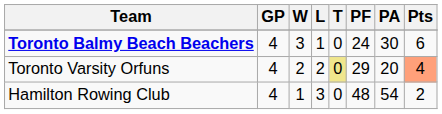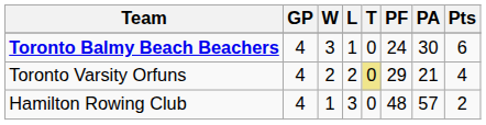Toronto Varsity Orfuns | PA: 20 -> 21
Toronto Varsity Orfuns | Pts: lightsalmon background -> no background
Hamilton Rowing Club | PA: 54 -> 57
